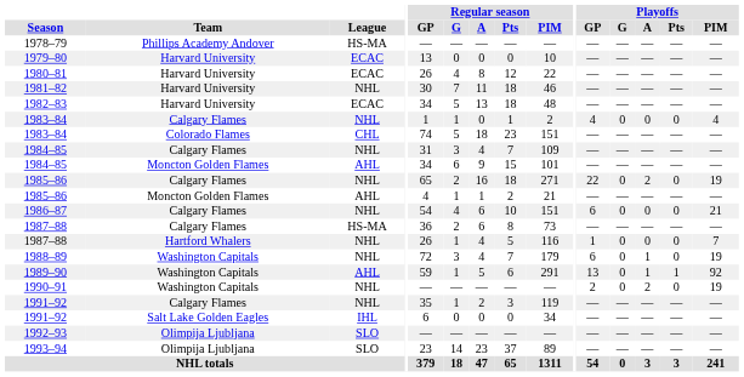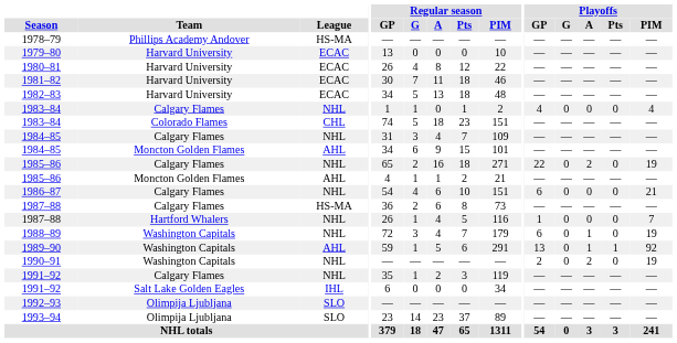1981–82 | League: NHL -> ECAC
